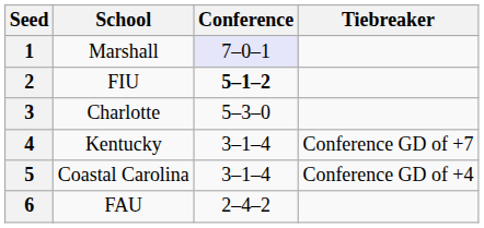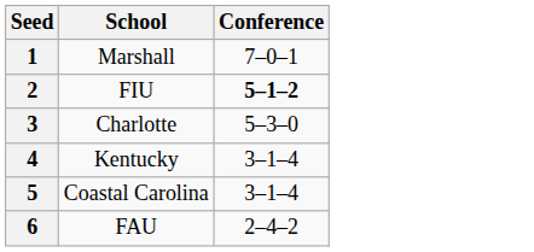- column: Tiebreaker | Conference GD of +7 | Conference GD of +4
1 | Conference: lavender background -> no background
